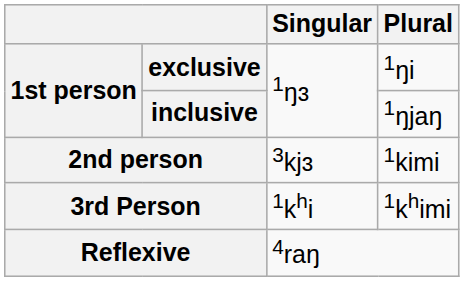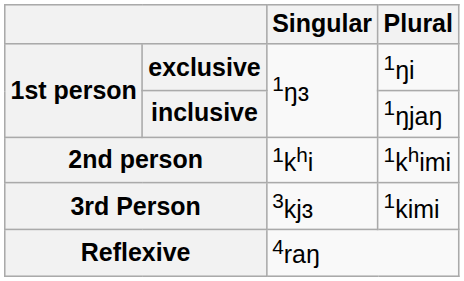2nd person | Singular: 3kjɜ -> 1khi
2nd person | Plural: 1kimi -> 1khimi
3rd Person | Singular: 1khi -> 3kjɜ
3rd Person | Plural: 1khimi -> 1kimi
